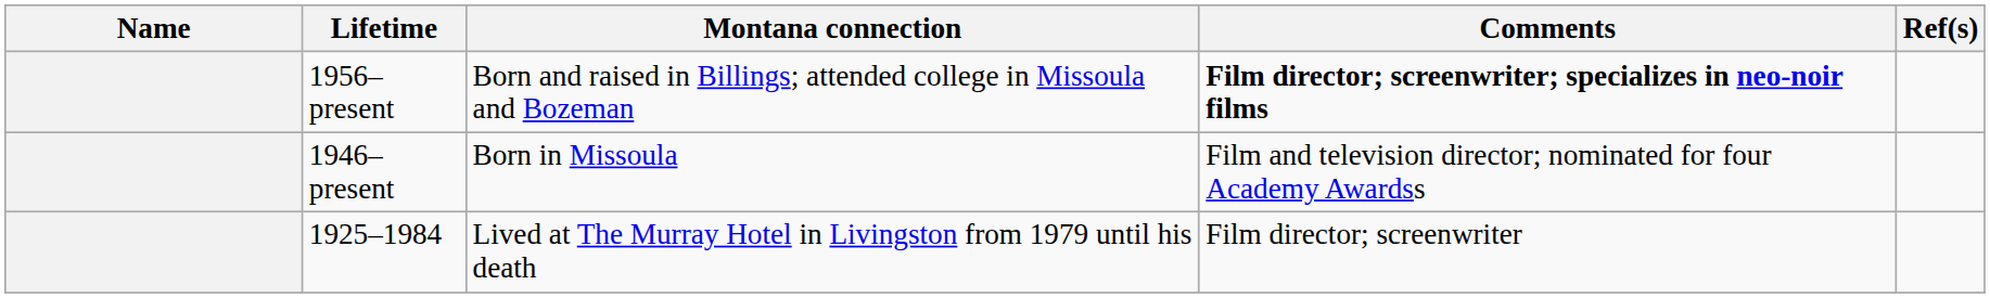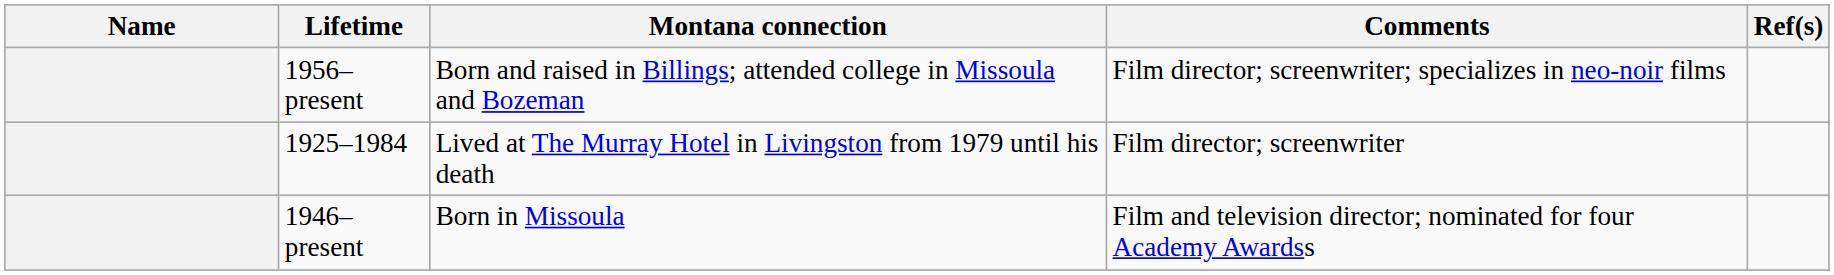1956–present | Comments: bold -> normal
rows swapped: 1946–present <-> 1925–1984
